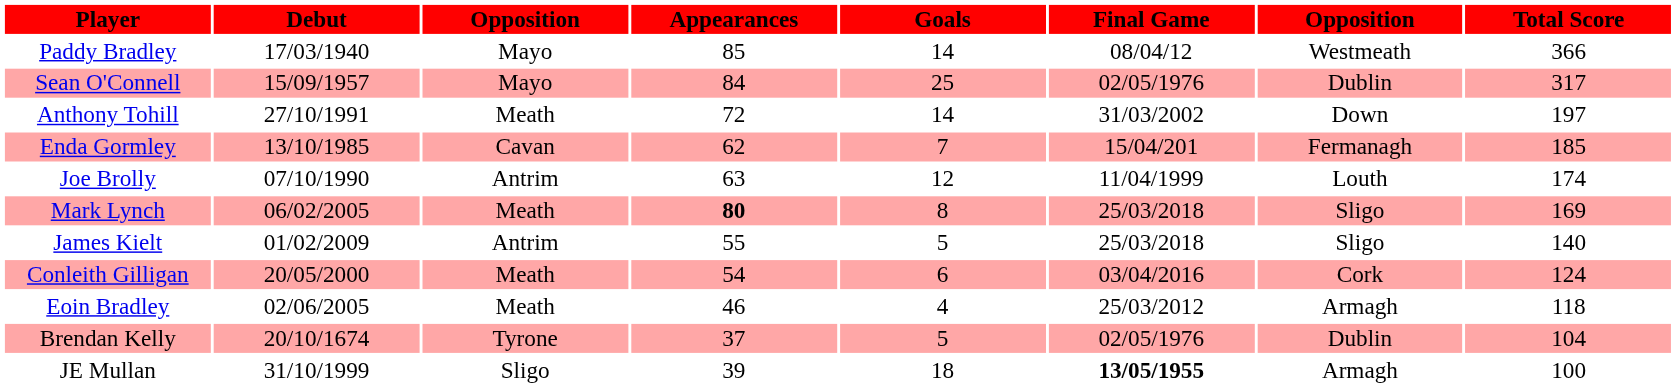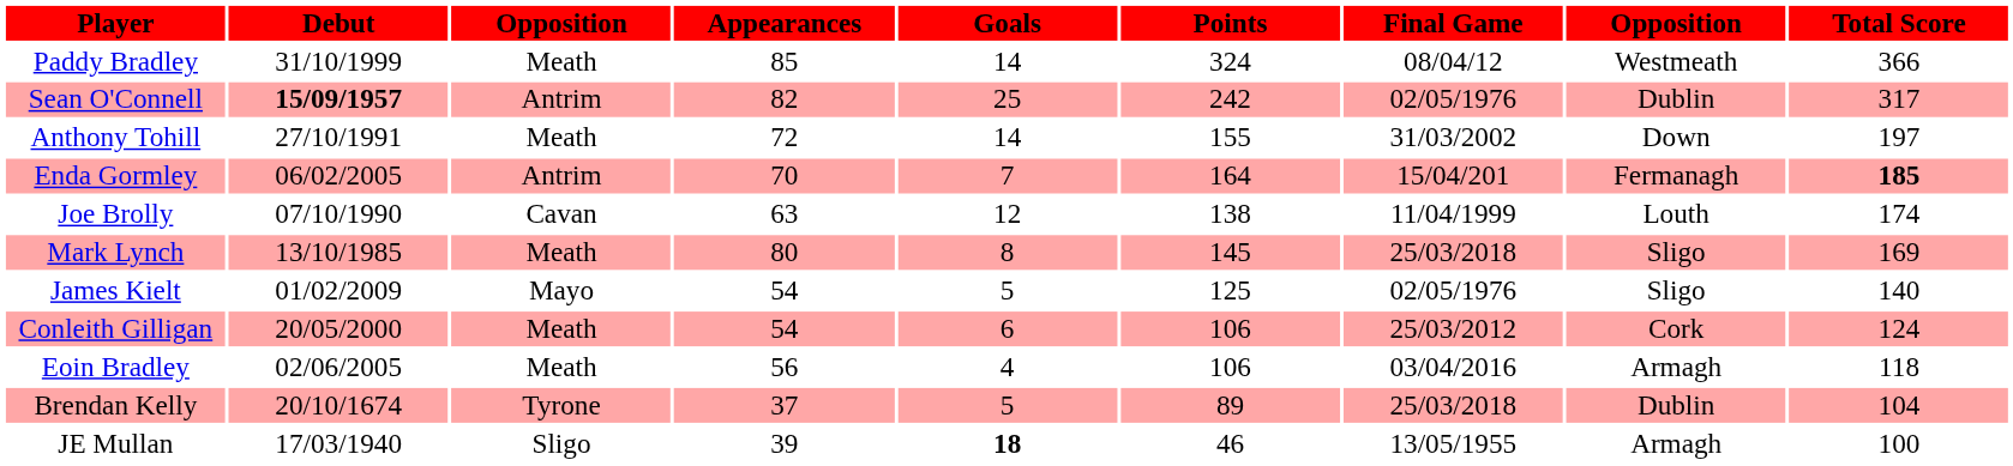+ column: Points | 324 | 242 | 155 | 164 | 138 | 145 | 125 | 106 | 106 | 89 | 46
Paddy Bradley | Debut: 17/03/1940 -> 31/10/1999
Paddy Bradley | column 3: Mayo -> Meath
Sean O'Connell | Debut: normal -> bold
Sean O'Connell | column 3: Mayo -> Antrim
Sean O'Connell | Appearances: 84 -> 82
Enda Gormley | Debut: 13/10/1985 -> 06/02/2005
Enda Gormley | column 3: Cavan -> Antrim
Enda Gormley | Appearances: 62 -> 70
Enda Gormley | Total Score: normal -> bold
Joe Brolly | column 3: Antrim -> Cavan
Mark Lynch | Debut: 06/02/2005 -> 13/10/1985
Mark Lynch | Appearances: bold -> normal
James Kielt | column 3: Antrim -> Mayo
James Kielt | Appearances: 55 -> 54
James Kielt | Final Game: 25/03/2018 -> 02/05/1976
Conleith Gilligan | Final Game: 03/04/2016 -> 25/03/2012
Eoin Bradley | Appearances: 46 -> 56
Eoin Bradley | Final Game: 25/03/2012 -> 03/04/2016
Brendan Kelly | Final Game: 02/05/1976 -> 25/03/2018
JE Mullan | Debut: 31/10/1999 -> 17/03/1940
JE Mullan | Goals: normal -> bold
JE Mullan | Final Game: bold -> normal
